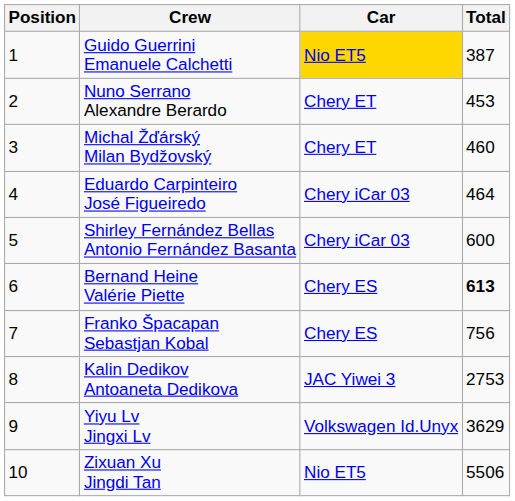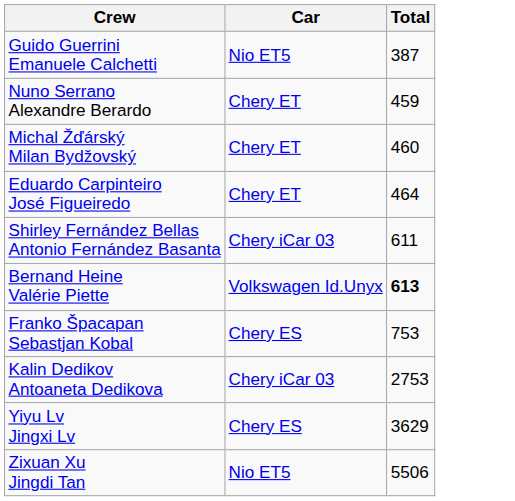- column: Position | 1 | 2 | 3 | 4 | 5 | 6 | 7 | 8 | 9 | 10
Guido Guerrini Emanuele Calchetti | Car: gold background -> no background
Nuno Serrano Alexandre Berardo | Total: 453 -> 459
Eduardo Carpinteiro José Figueiredo | Car: Chery iCar 03 -> Chery ET
Shirley Fernández Bellas Antonio Fernández Basanta | Total: 600 -> 611
Bernand Heine Valérie Piette | Car: Chery ES -> Volkswagen Id.Unyx
Franko Špacapan Sebastjan Kobal | Total: 756 -> 753
Kalin Dedikov Antoaneta Dedikova | Car: JAC Yiwei 3 -> Chery iCar 03
Yiyu Lv Jingxi Lv | Car: Volkswagen Id.Unyx -> Chery ES
